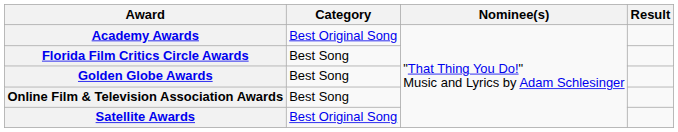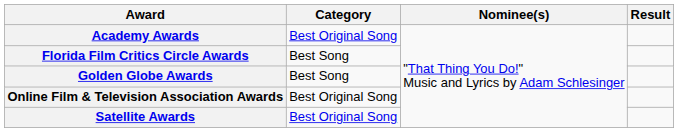Online Film & Television Association Awards | Category: Best Song -> Best Original Song
